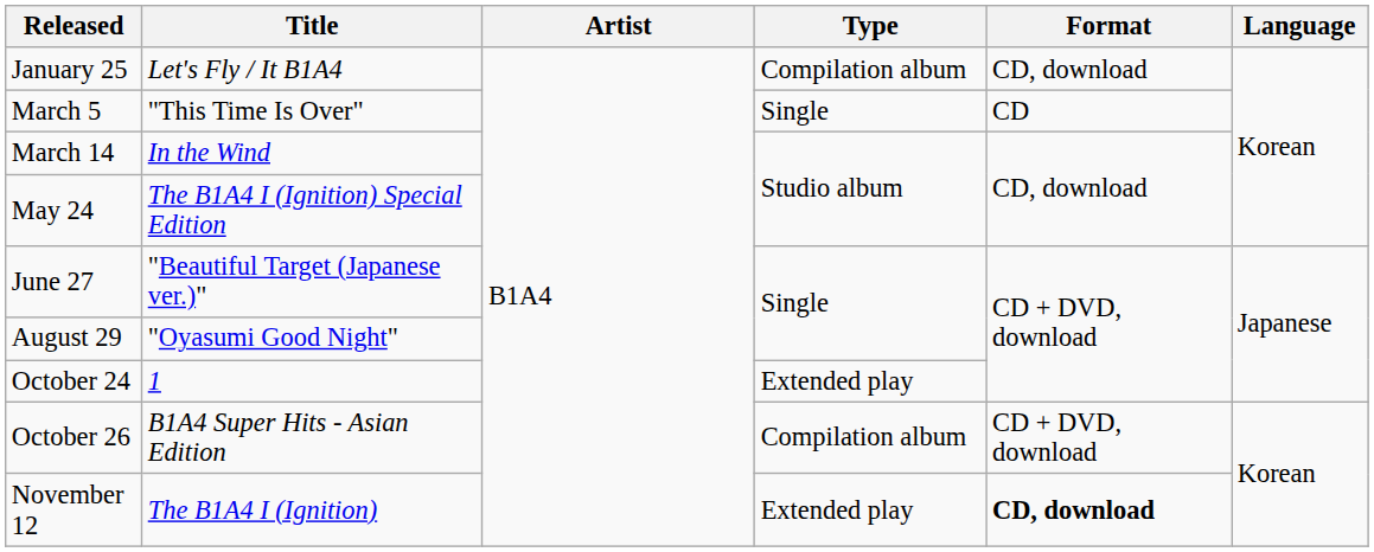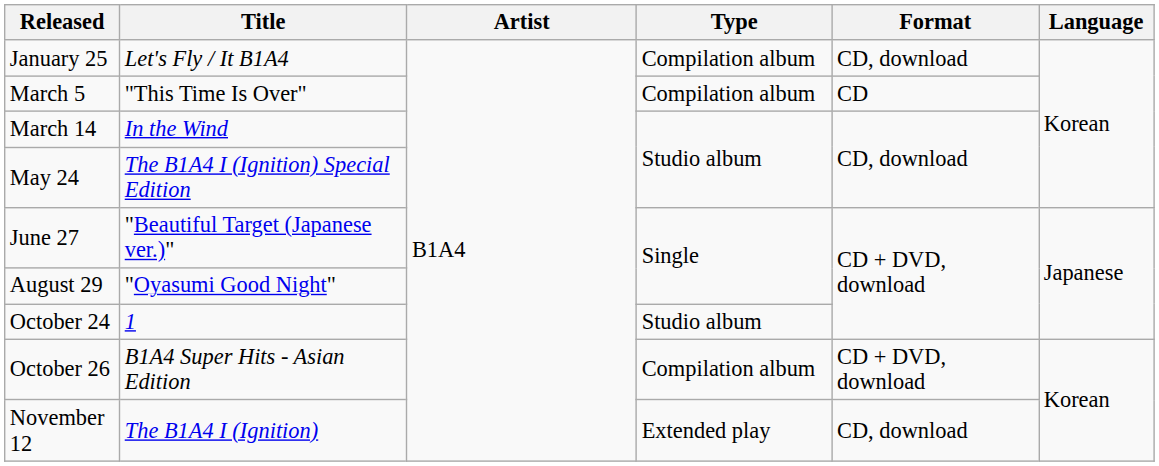March 5 | Type: Single -> Compilation album
October 24 | Type: Extended play -> Studio album
November 12 | Format: bold -> normal
